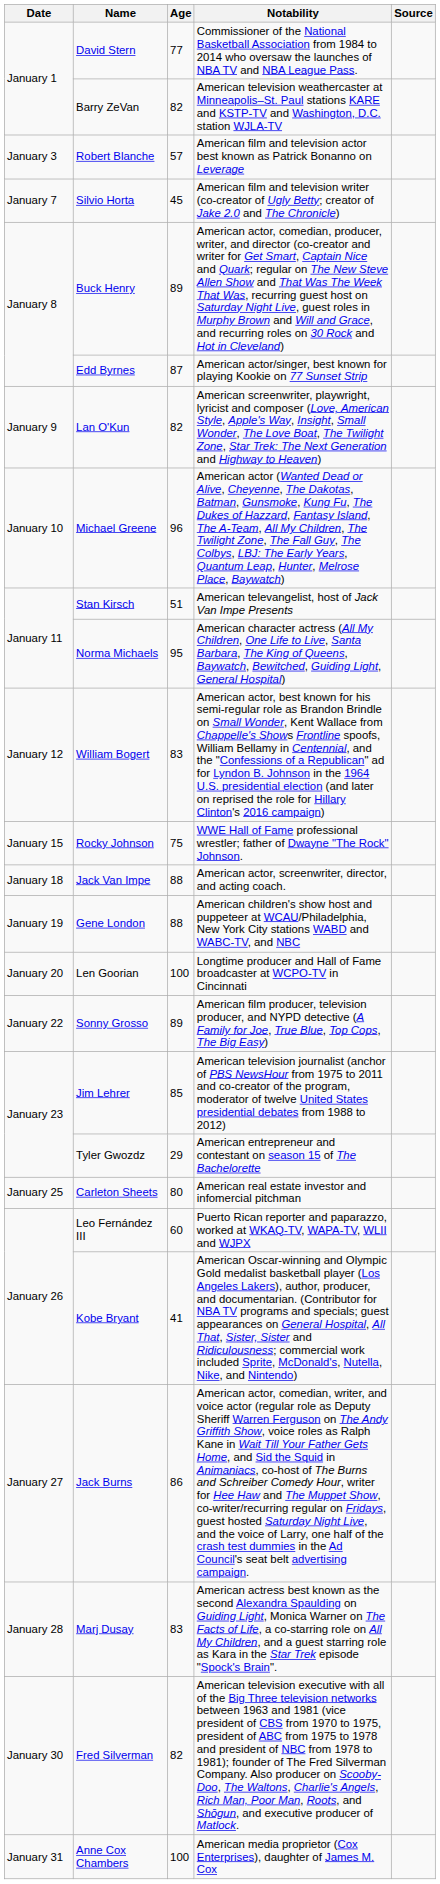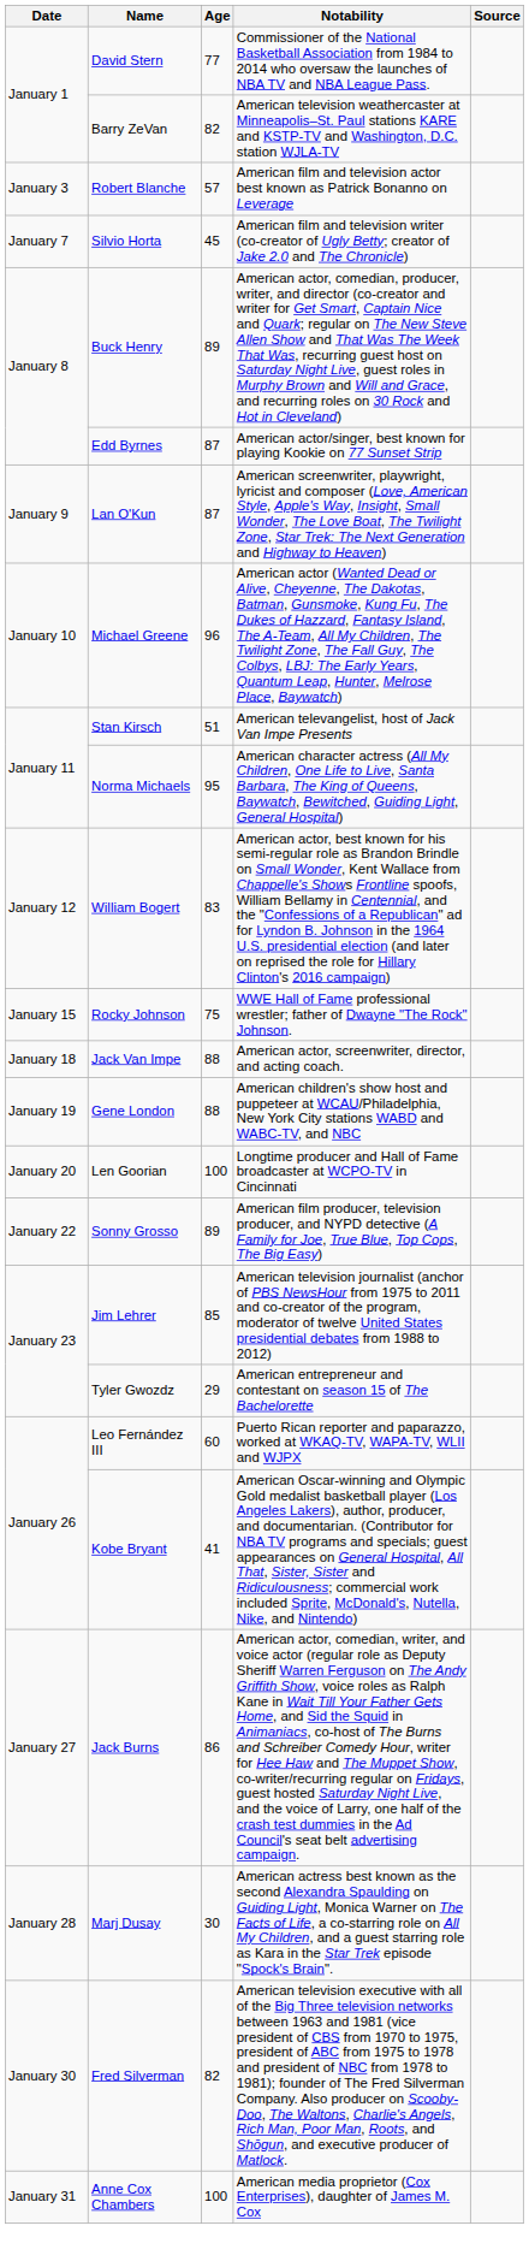Lan O'Kun | Age: 82 -> 87
- row: January 25 | Carleton Sheets | 80 | American real estate investor and infomercial pitchman
Marj Dusay | Age: 83 -> 30
